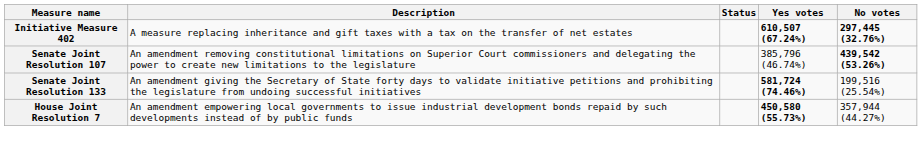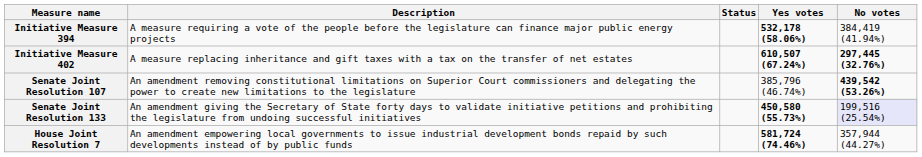+ row: Initiative Measure 394 | A measure requiring a vote of the people before the legislature can finance major public energy projects | 532,178 (58.06%) | 384,419 (41.94%)
Senate Joint Resolution 133 | Yes votes: 581,724 (74.46%) -> 450,580 (55.73%)
Senate Joint Resolution 133 | No votes: no background -> lavender background
House Joint Resolution 7 | Yes votes: 450,580 (55.73%) -> 581,724 (74.46%)
